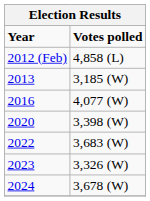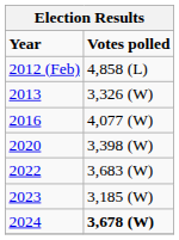2013 | Votes polled: 3,185 (W) -> 3,326 (W)
2023 | Votes polled: 3,326 (W) -> 3,185 (W)
2024 | Votes polled: normal -> bold
